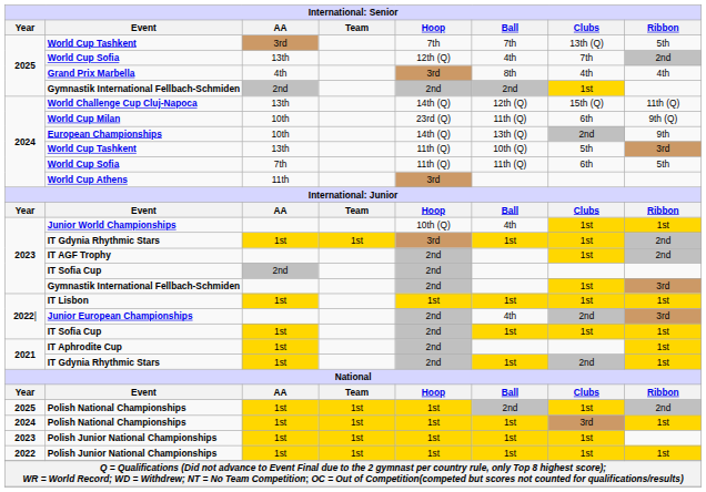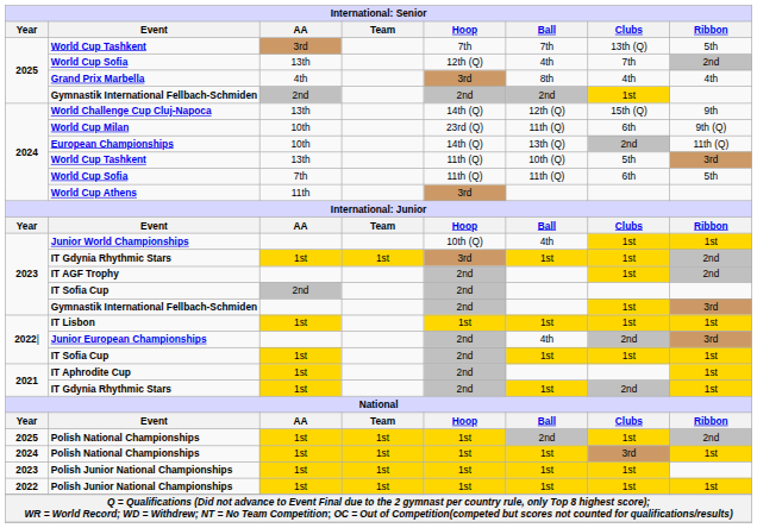World Challenge Cup Cluj-Napoca | Ribbon: 11th (Q) -> 9th
European Championships | Ribbon: 9th -> 11th (Q)
